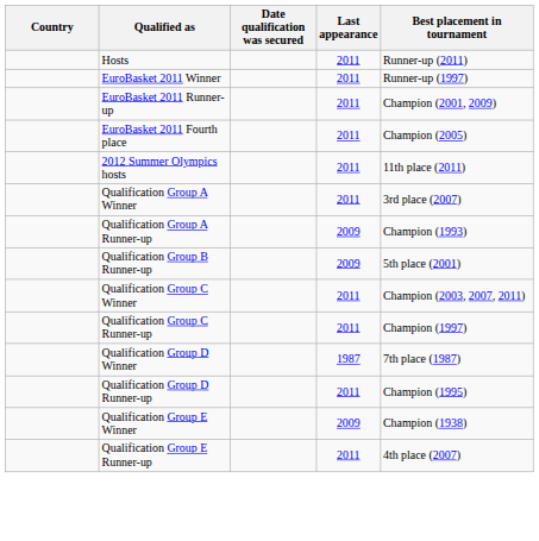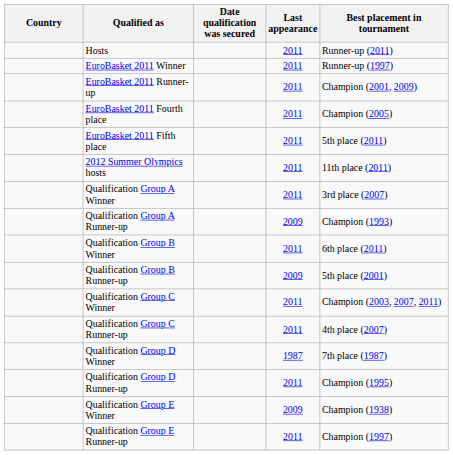+ row: EuroBasket 2011 Fifth place | 2011 | 5th place (2011)
+ row: Qualification Group B Winner | 2011 | 6th place (2011)
Qualification Group C Runner-up | Best placement in tournament: Champion (1997) -> 4th place (2007)
Qualification Group E Runner-up | Best placement in tournament: 4th place (2007) -> Champion (1997)
